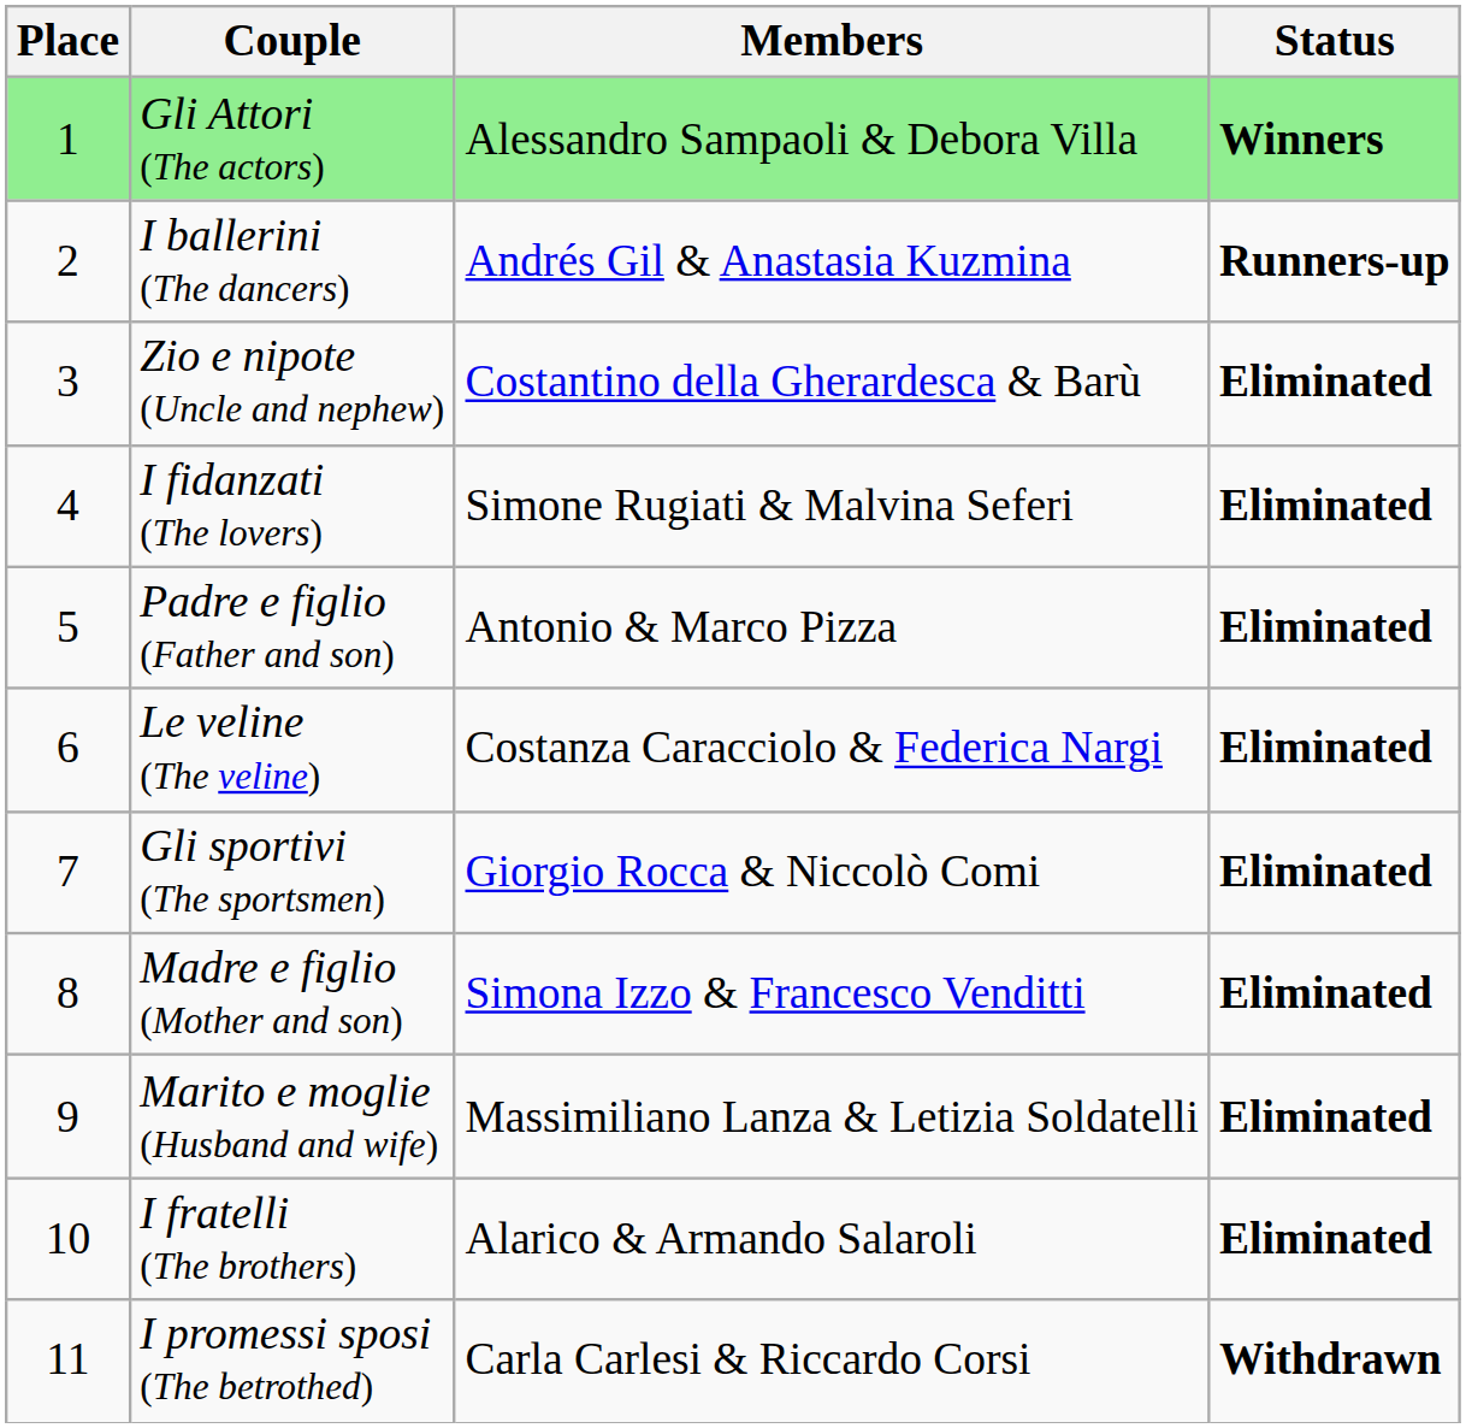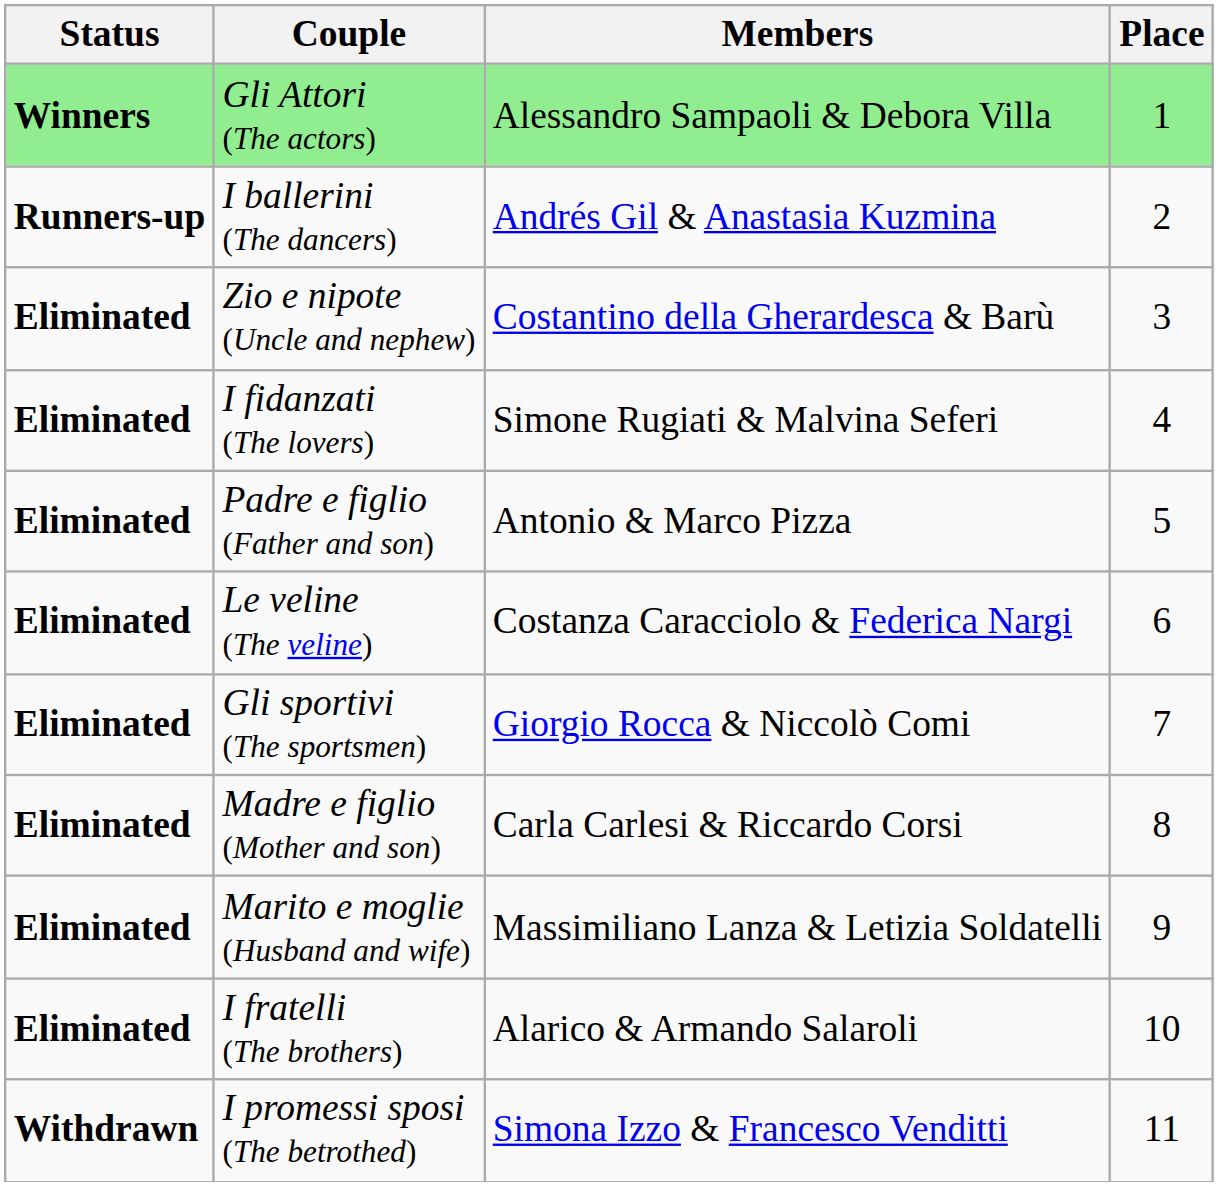columns swapped: Place <-> Status
Madre e figlio (Mother and son) | Members: Simona Izzo & Francesco Venditti -> Carla Carlesi & Riccardo Corsi
I promessi sposi (The betrothed) | Members: Carla Carlesi & Riccardo Corsi -> Simona Izzo & Francesco Venditti
